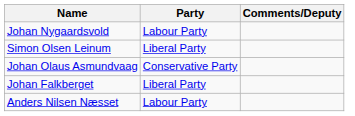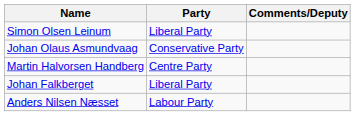- row: Johan Nygaardsvold | Labour Party
+ row: Martin Halvorsen Handberg | Centre Party
